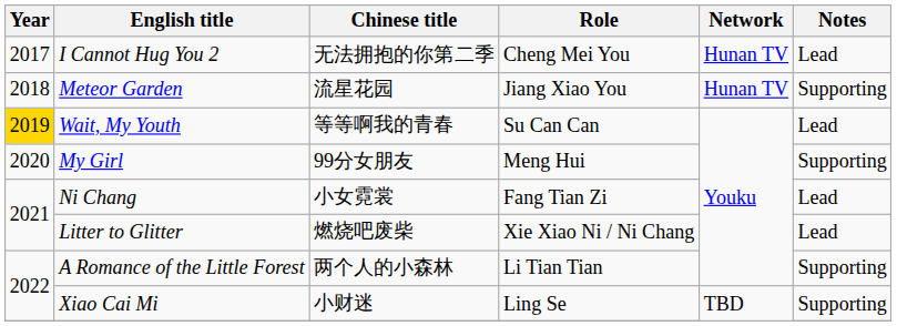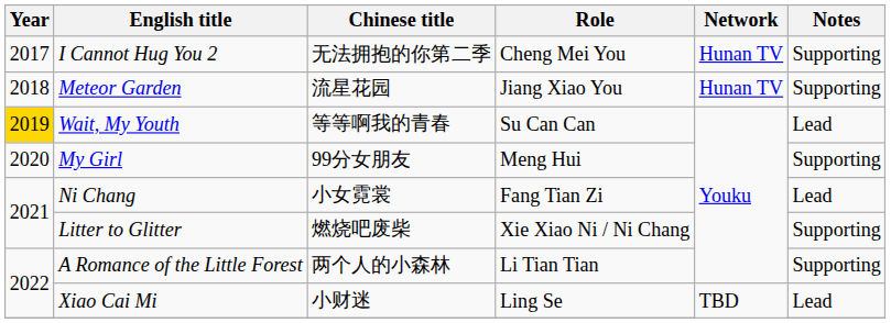I Cannot Hug You 2 | Notes: Lead -> Supporting
Litter to Glitter | Notes: Lead -> Supporting
Xiao Cai Mi | Notes: Supporting -> Lead
